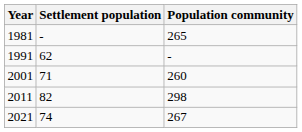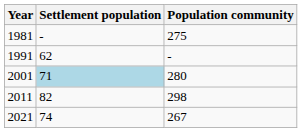1981 | Population community: 265 -> 275
2001 | Settlement population: no background -> lightblue background
2001 | Population community: 260 -> 280
